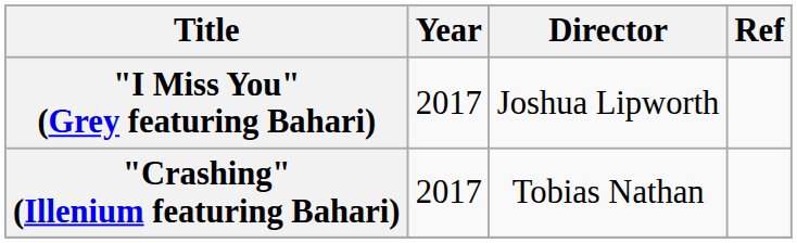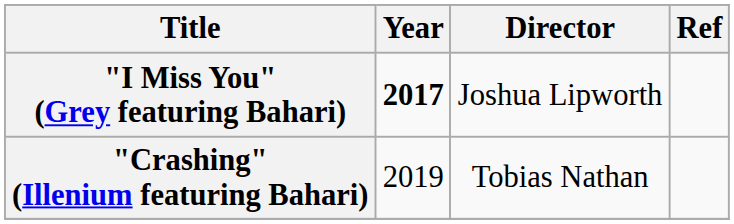"I Miss You" (Grey featuring Bahari) | Year: normal -> bold
"Crashing" (Illenium featuring Bahari) | Year: 2017 -> 2019
